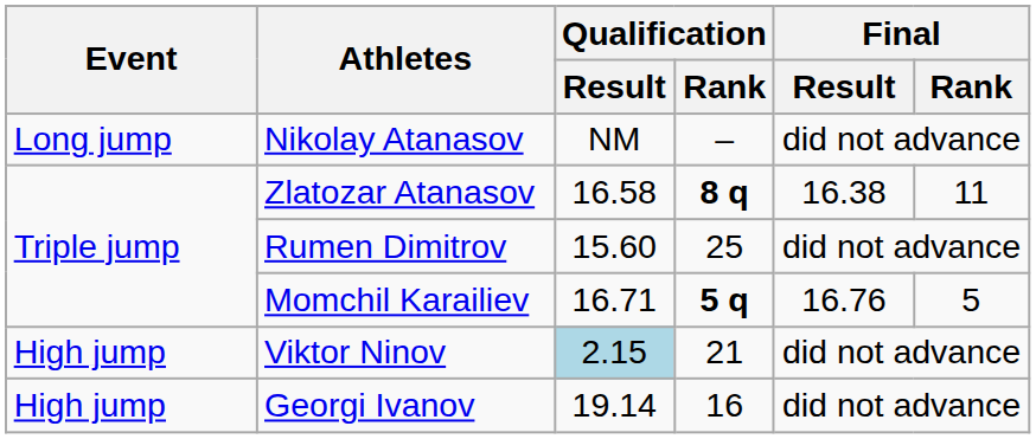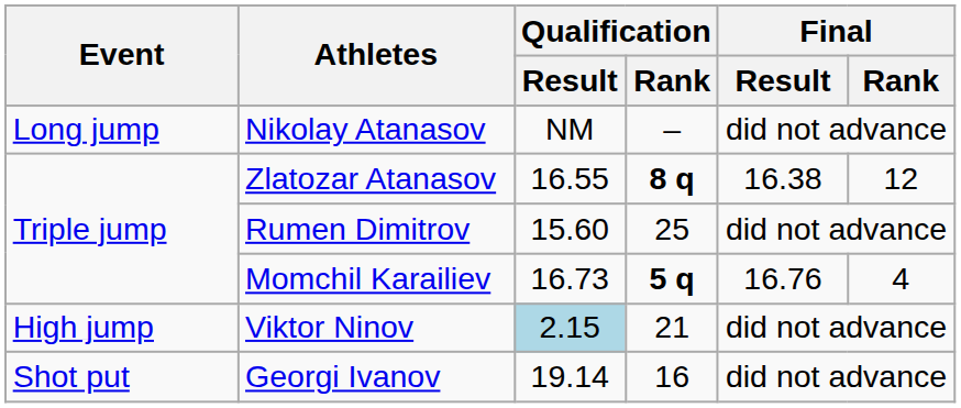Zlatozar Atanasov | Qualification / Result: 16.58 -> 16.55
Zlatozar Atanasov | Final / Rank: 11 -> 12
Momchil Karailiev | Qualification / Result: 16.71 -> 16.73
Momchil Karailiev | Final / Rank: 5 -> 4
Georgi Ivanov | Event: High jump -> Shot put
